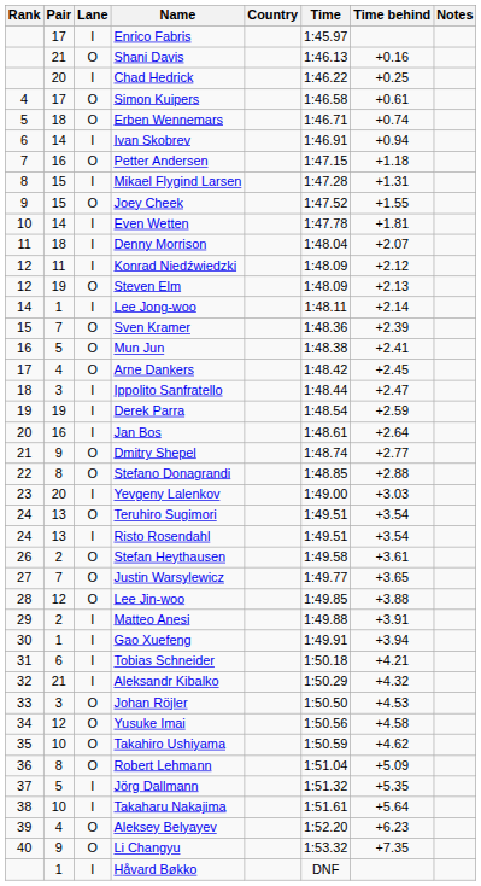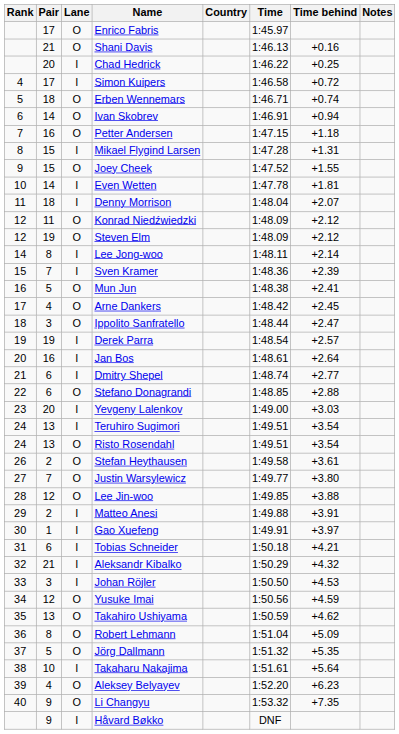Enrico Fabris | Lane: I -> O
Simon Kuipers | Lane: O -> I
Simon Kuipers | Time behind: +0.61 -> +0.72
Ivan Skobrev | Lane: I -> O
Konrad Niedźwiedzki | Lane: I -> O
Steven Elm | Time behind: +2.13 -> +2.12
Lee Jong-woo | Pair: 1 -> 8
Sven Kramer | Lane: O -> I
Ippolito Sanfratello | Lane: I -> O
Derek Parra | Time behind: +2.59 -> +2.57
Dmitry Shepel | Pair: 9 -> 6
Dmitry Shepel | Lane: O -> I
Stefano Donagrandi | Pair: 8 -> 6
Teruhiro Sugimori | Lane: O -> I
Risto Rosendahl | Lane: I -> O
Justin Warsylewicz | Time behind: +3.65 -> +3.80
Gao Xuefeng | Time behind: +3.94 -> +3.97
Johan Röjler | Lane: O -> I
Yusuke Imai | Time behind: +4.58 -> +4.59
Takahiro Ushiyama | Pair: 10 -> 13
Jörg Dallmann | Lane: I -> O
Håvard Bøkko | Pair: 1 -> 9
